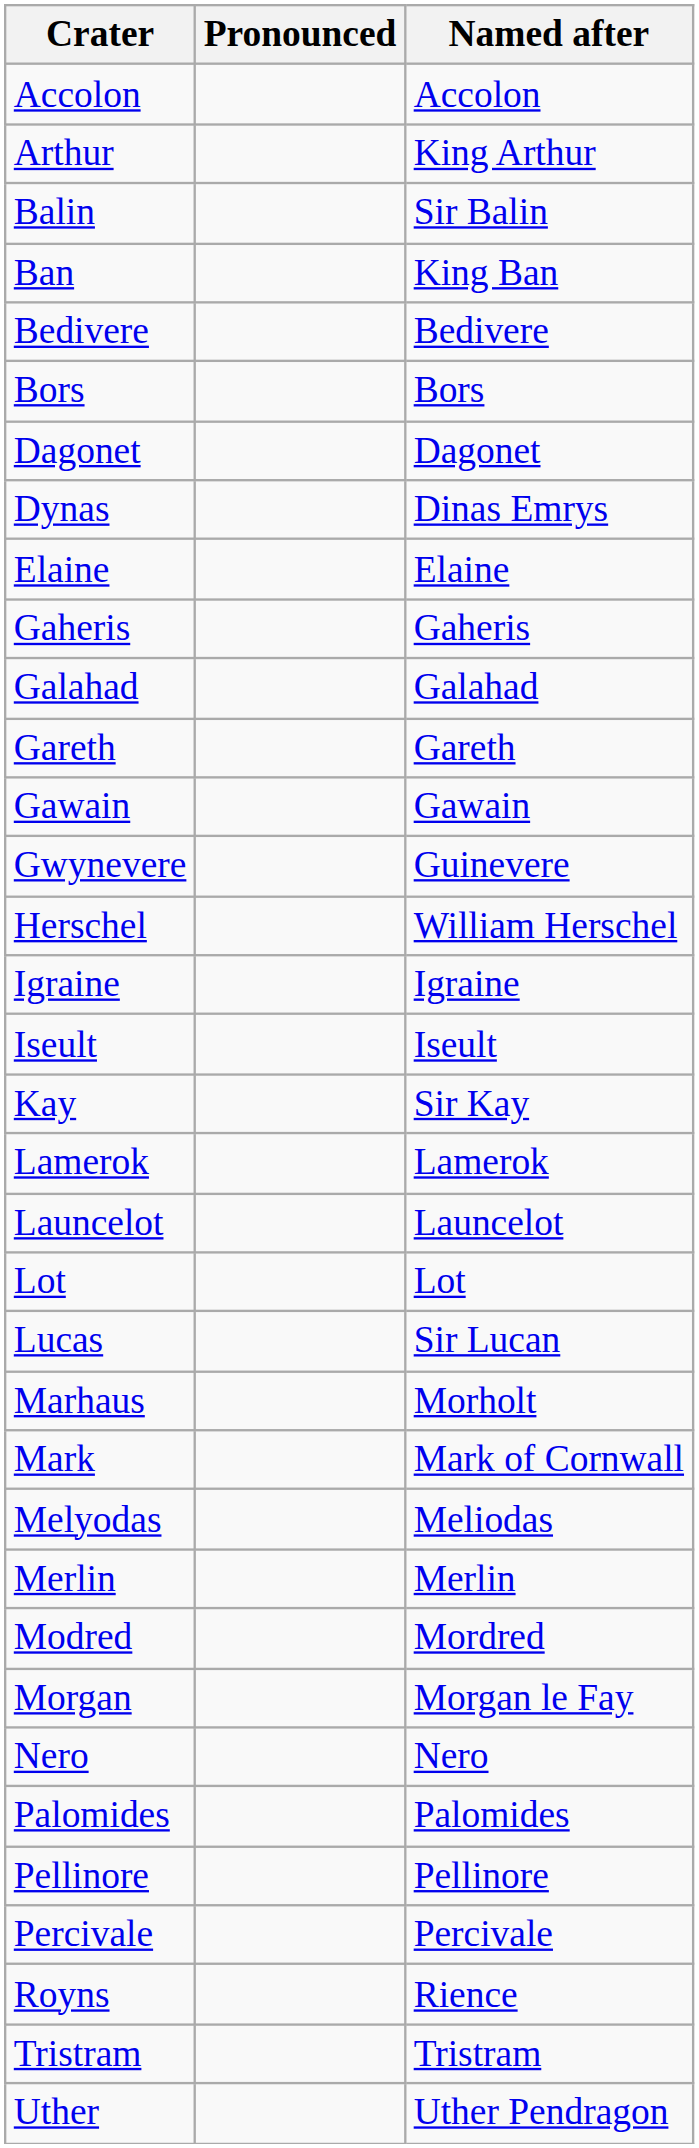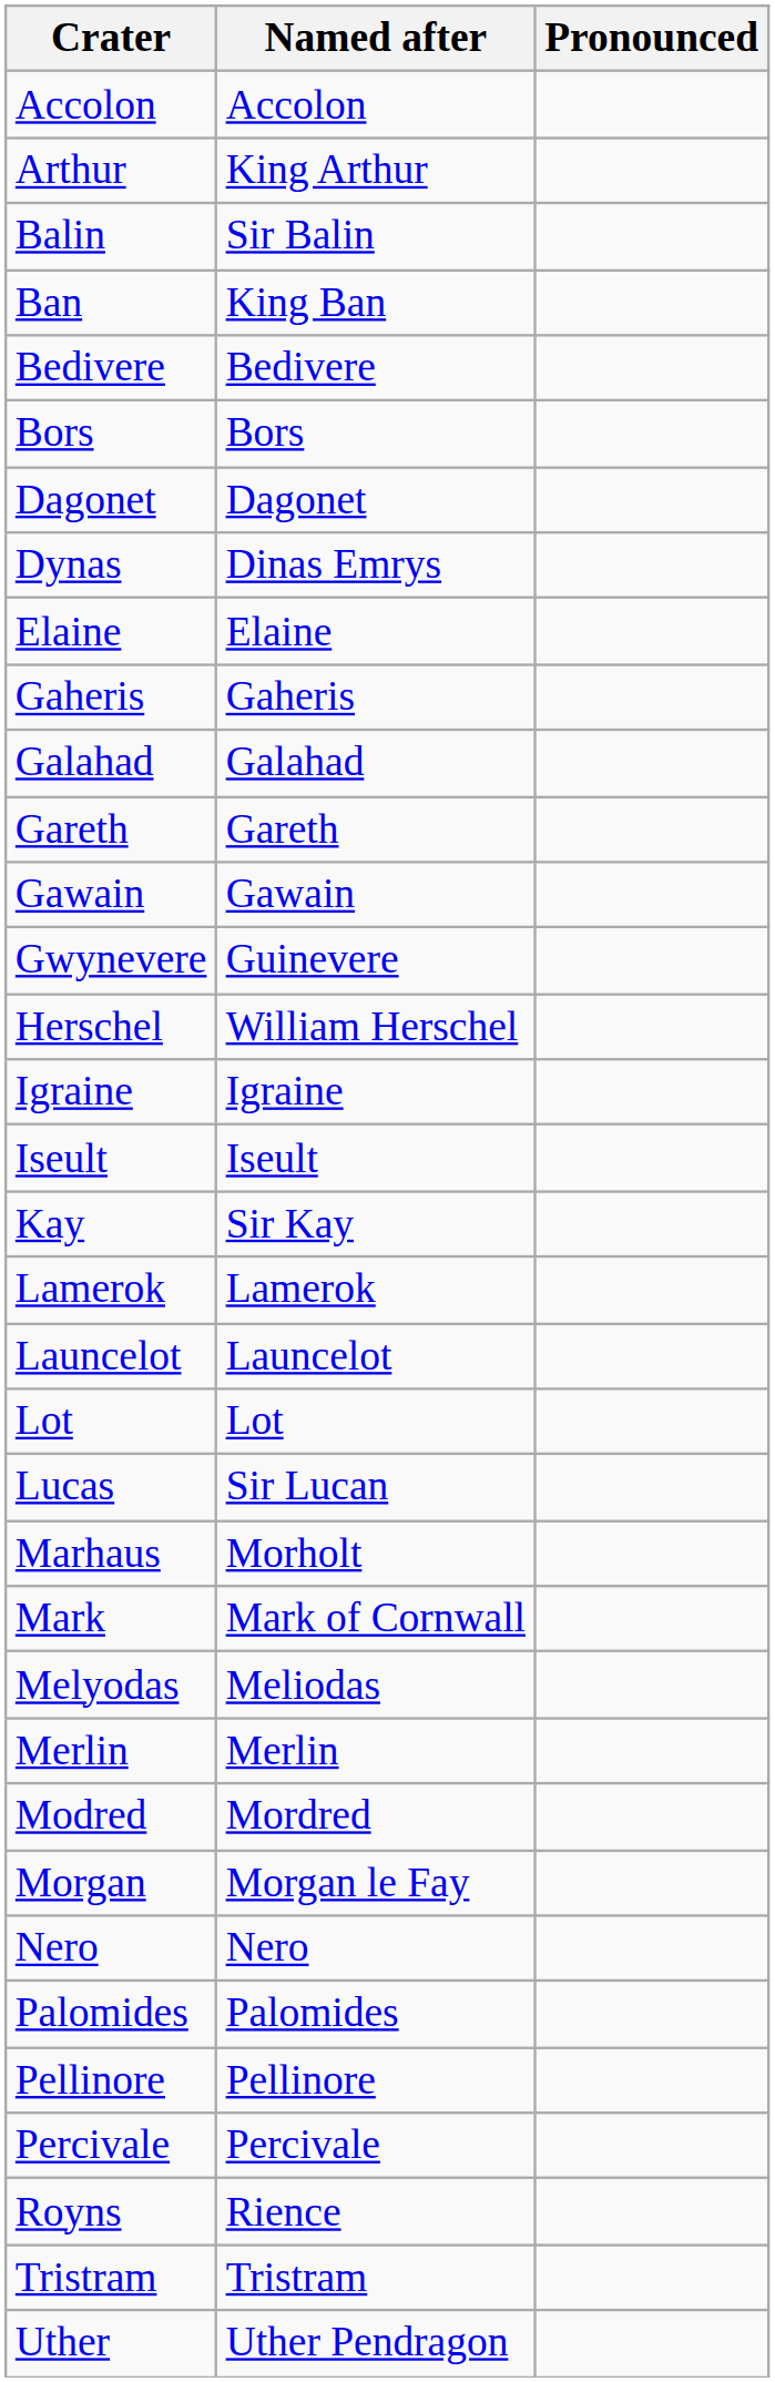columns swapped: Named after <-> Pronounced
